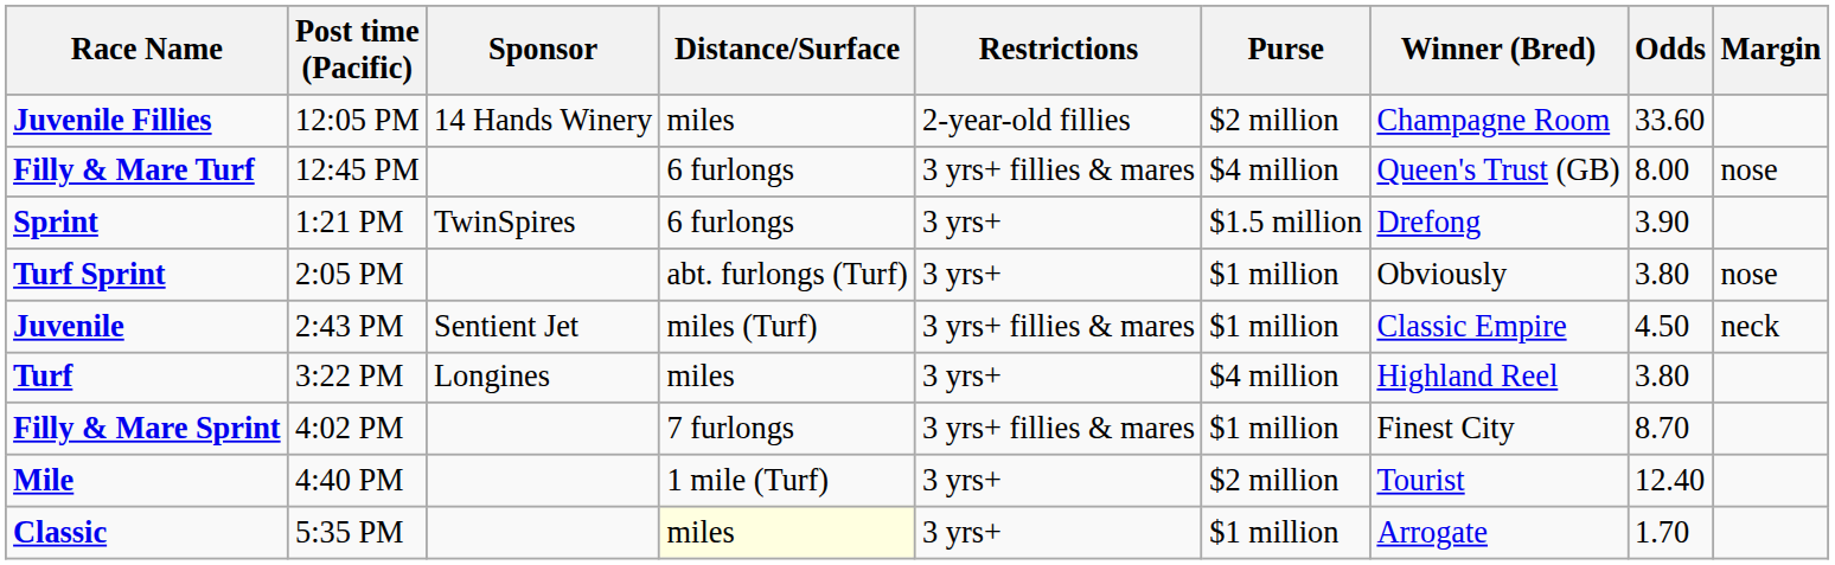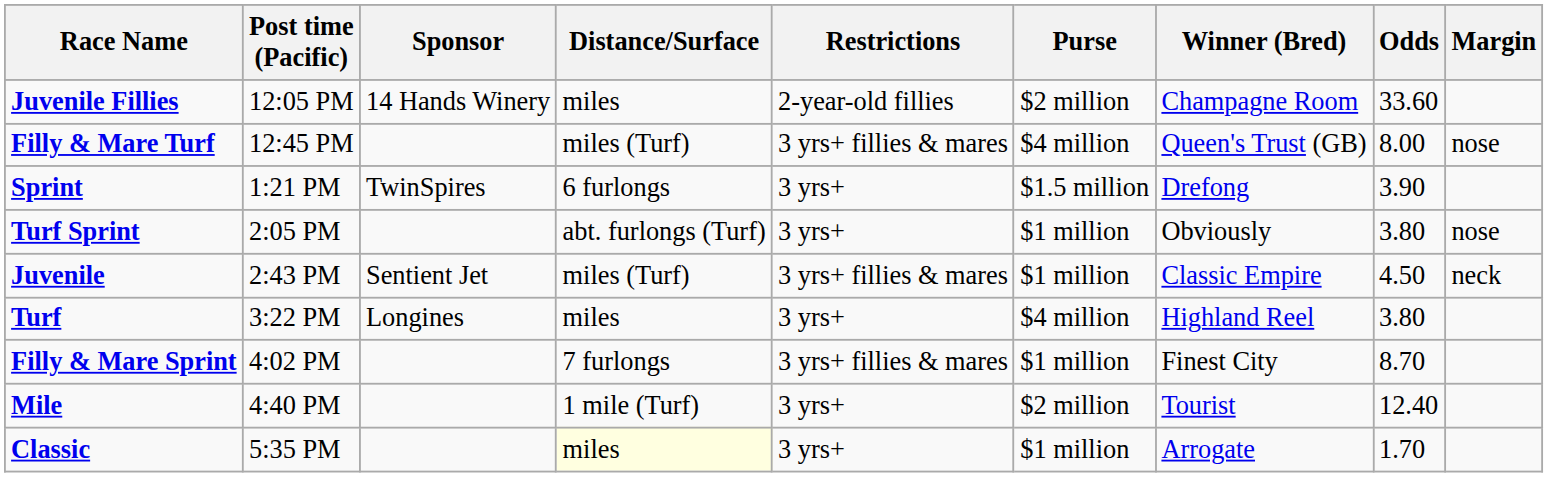Filly & Mare Turf | Distance/Surface: 6 furlongs -> miles (Turf)
